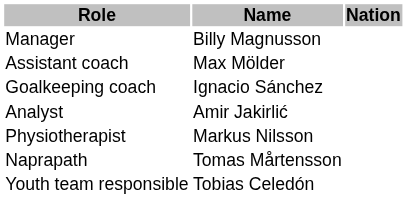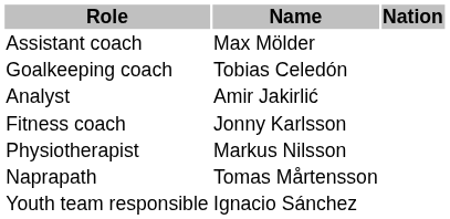- row: Manager | Billy Magnusson
Goalkeeping coach | Name: Ignacio Sánchez -> Tobias Celedón
+ row: Fitness coach | Jonny Karlsson
Youth team responsible | Name: Tobias Celedón -> Ignacio Sánchez
